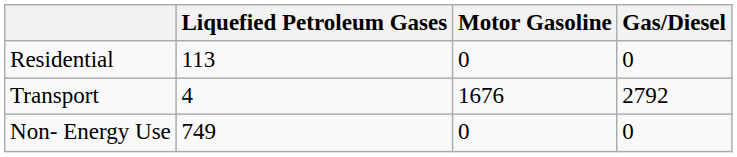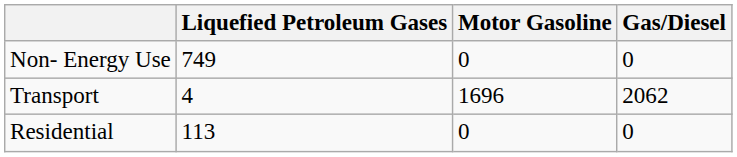rows swapped: Residential <-> Non- Energy Use
Transport | Motor Gasoline: 1676 -> 1696
Transport | Gas/Diesel: 2792 -> 2062
